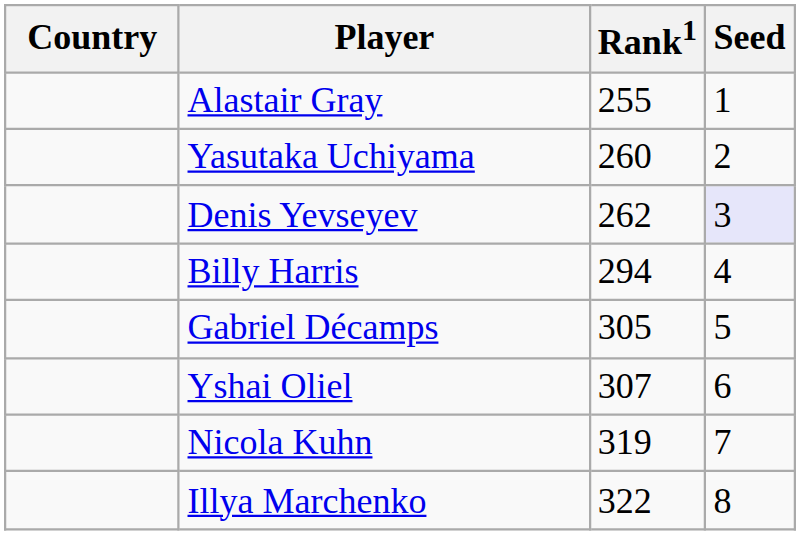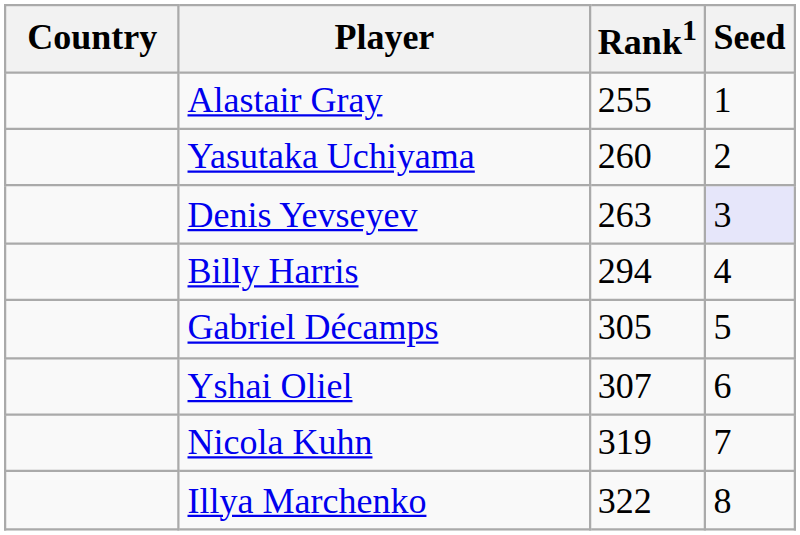Denis Yevseyev | Rank1: 262 -> 263
